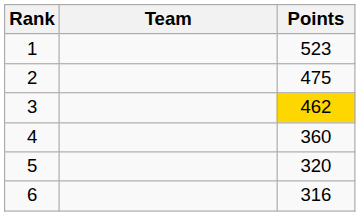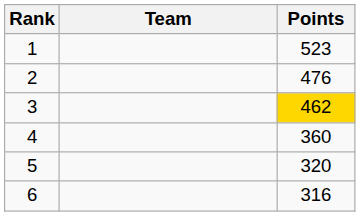2 | Points: 475 -> 476
